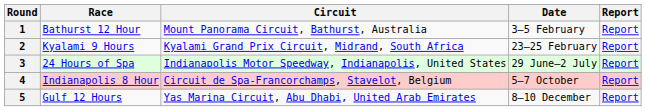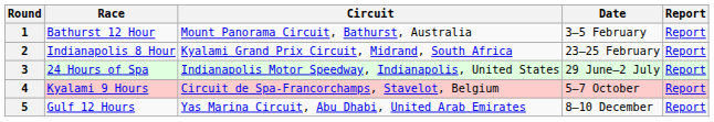2 | Race: Kyalami 9 Hours -> Indianapolis 8 Hour
4 | Race: Indianapolis 8 Hour -> Kyalami 9 Hours
